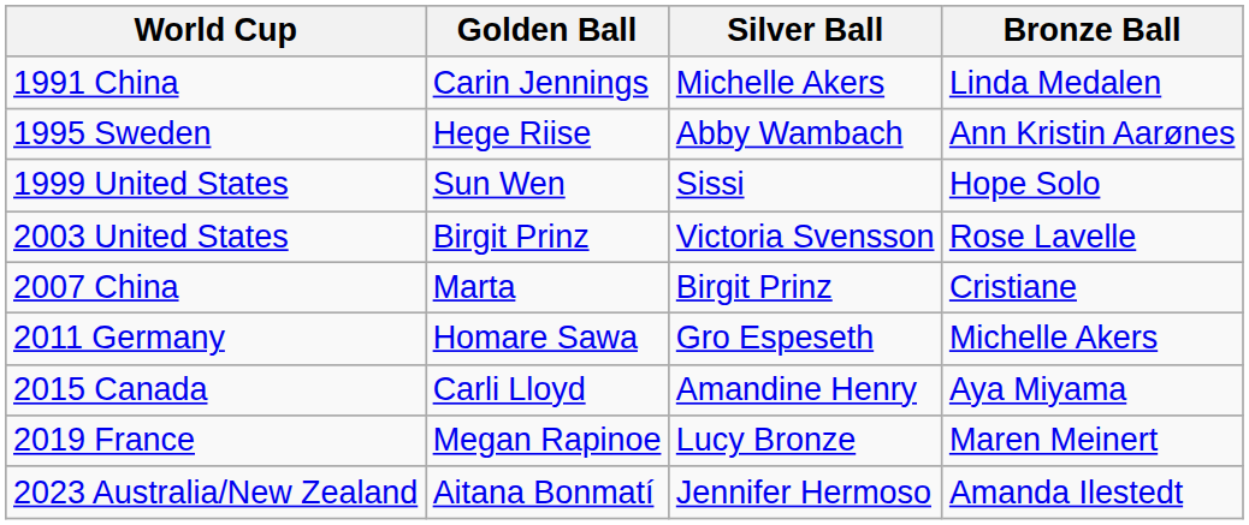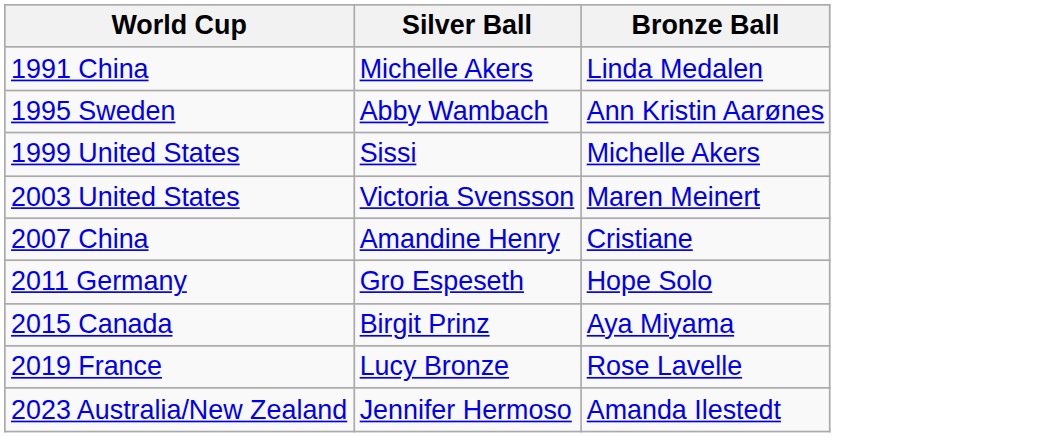- column: Golden Ball | Carin Jennings | Hege Riise | Sun Wen | Birgit Prinz | Marta | Homare Sawa | Carli Lloyd | Megan Rapinoe | Aitana Bonmatí
1999 United States | Bronze Ball: Hope Solo -> Michelle Akers
2003 United States | Bronze Ball: Rose Lavelle -> Maren Meinert
2007 China | Silver Ball: Birgit Prinz -> Amandine Henry
2011 Germany | Bronze Ball: Michelle Akers -> Hope Solo
2015 Canada | Silver Ball: Amandine Henry -> Birgit Prinz
2019 France | Bronze Ball: Maren Meinert -> Rose Lavelle
